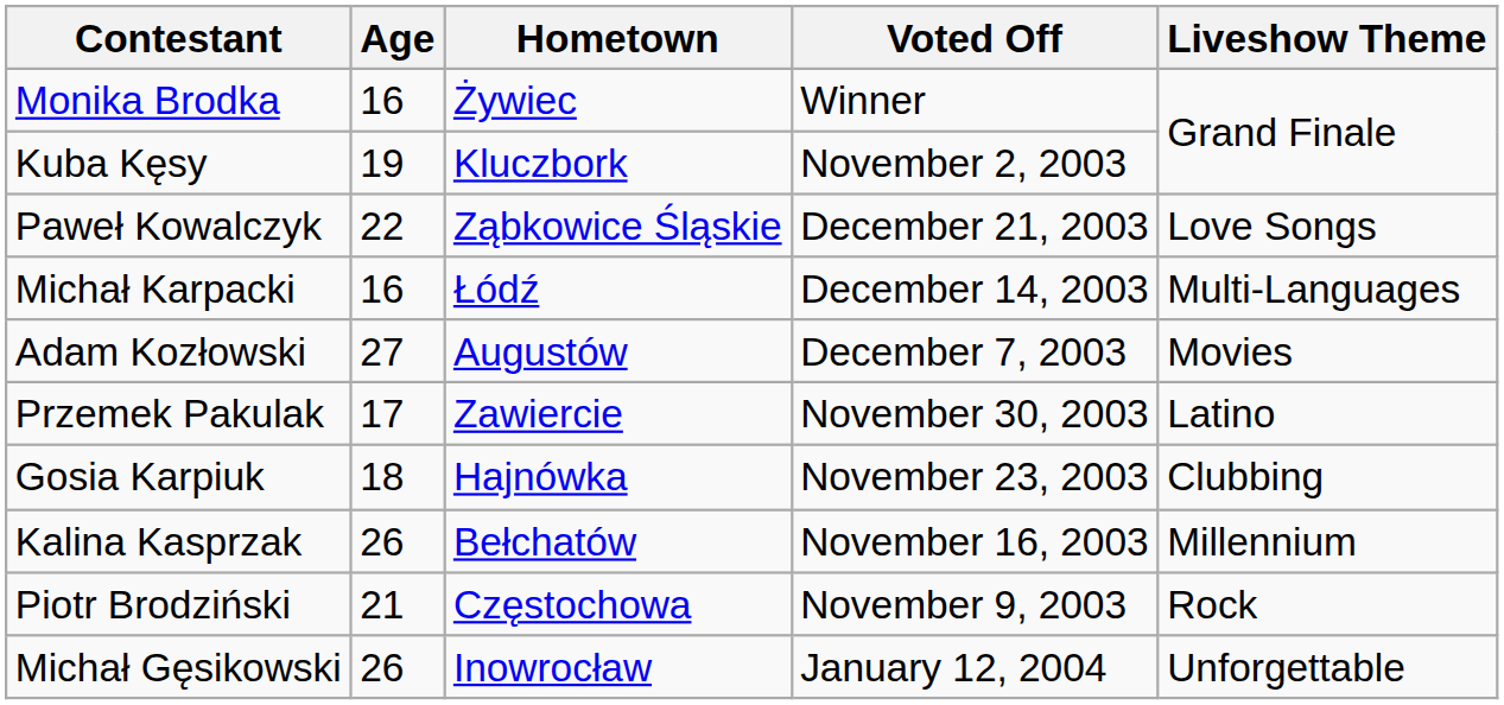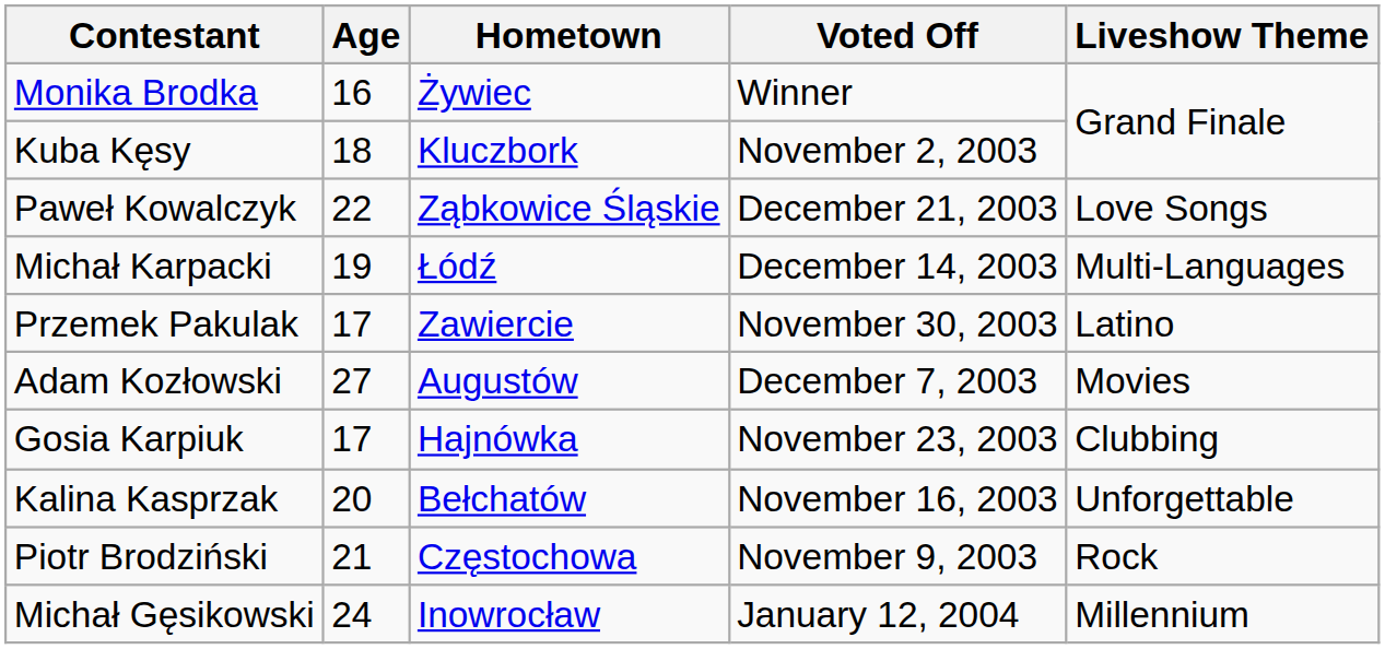Kuba Kęsy | Age: 19 -> 18
Michał Karpacki | Age: 16 -> 19
rows swapped: Adam Kozłowski <-> Przemek Pakulak
Gosia Karpiuk | Age: 18 -> 17
Kalina Kasprzak | Age: 26 -> 20
Kalina Kasprzak | Liveshow Theme: Millennium -> Unforgettable
Michał Gęsikowski | Age: 26 -> 24
Michał Gęsikowski | Liveshow Theme: Unforgettable -> Millennium
